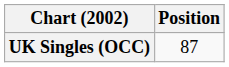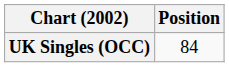UK Singles (OCC) | Position: 87 -> 84
